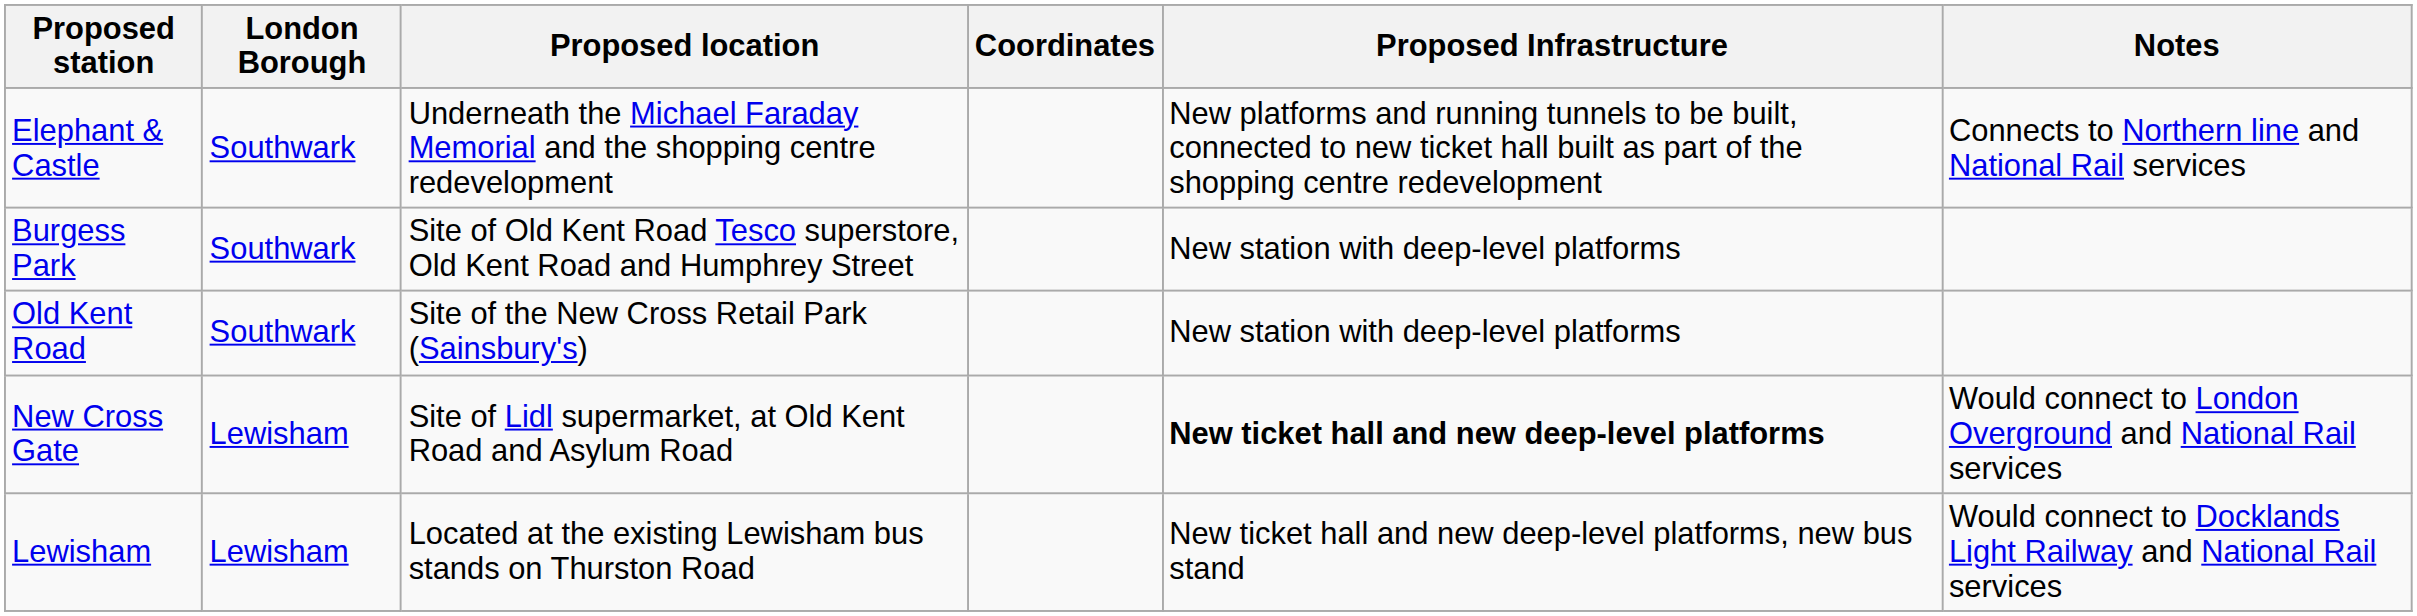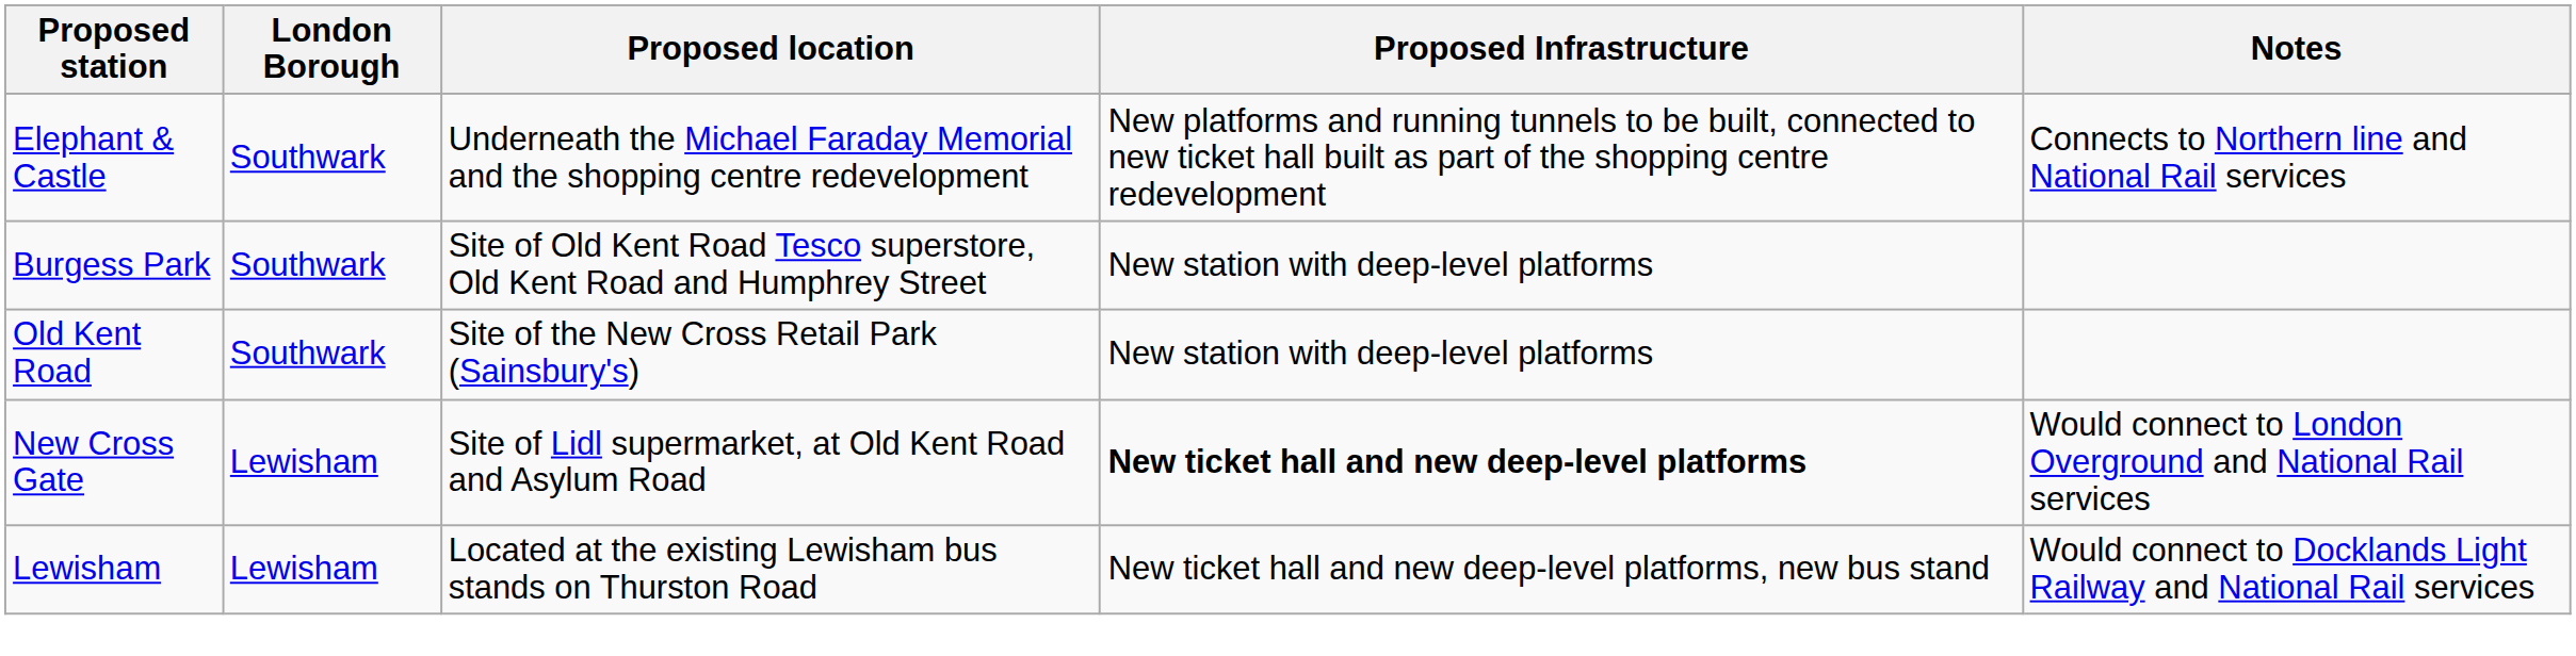- column: Coordinates
